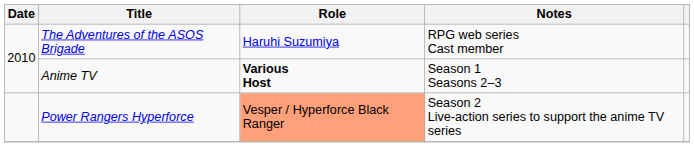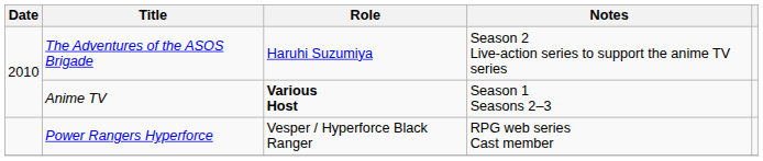The Adventures of the ASOS Brigade | Notes: RPG web series Cast member -> Season 2 Live-action series to support the anime TV series
Power Rangers Hyperforce | Role: lightsalmon background -> no background
Power Rangers Hyperforce | Notes: Season 2 Live-action series to support the anime TV series -> RPG web series Cast member
